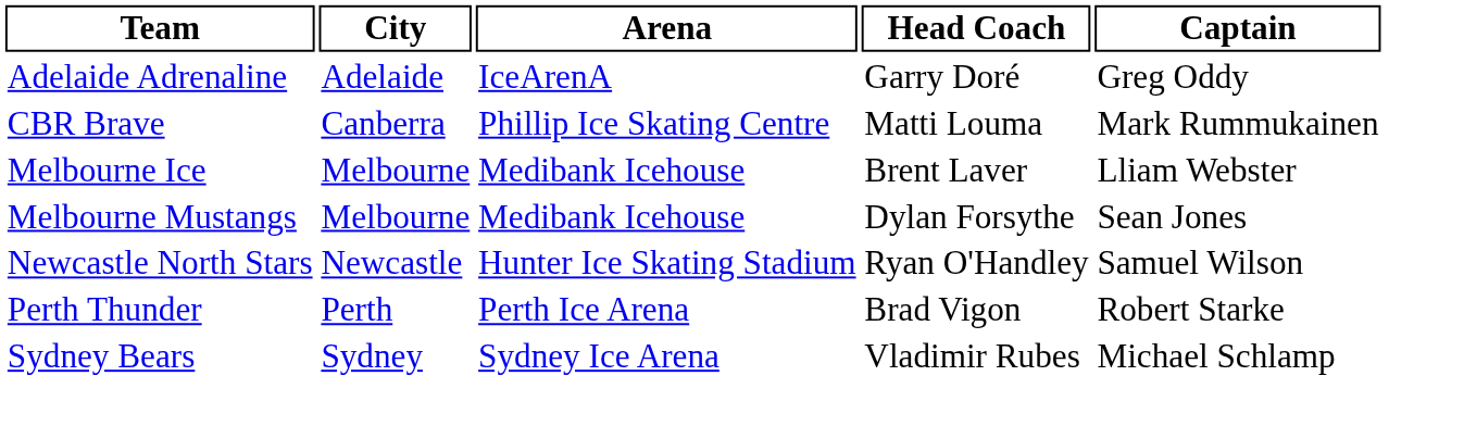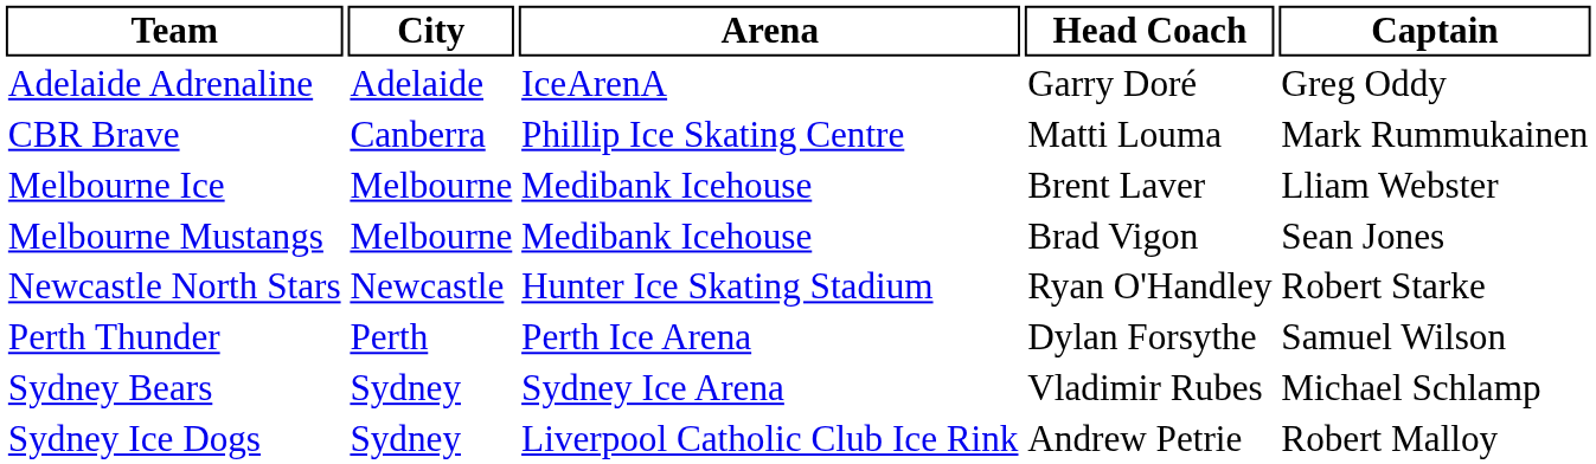Melbourne Mustangs | Head Coach: Dylan Forsythe -> Brad Vigon
Newcastle North Stars | Captain: Samuel Wilson -> Robert Starke
Perth Thunder | Head Coach: Brad Vigon -> Dylan Forsythe
Perth Thunder | Captain: Robert Starke -> Samuel Wilson
+ row: Sydney Ice Dogs | Sydney | Liverpool Catholic Club Ice Rink | Andrew Petrie | Robert Malloy
